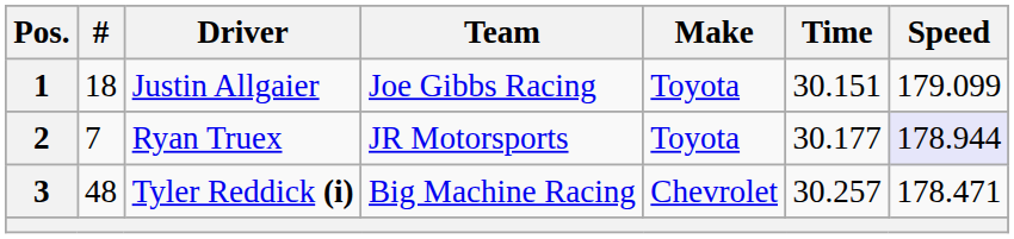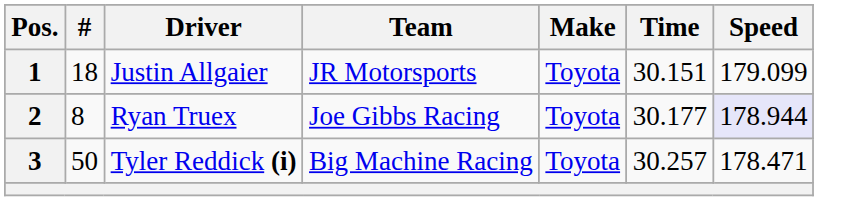1 | Team: Joe Gibbs Racing -> JR Motorsports
2 | #: 7 -> 8
2 | Team: JR Motorsports -> Joe Gibbs Racing
3 | #: 48 -> 50
3 | Make: Chevrolet -> Toyota
